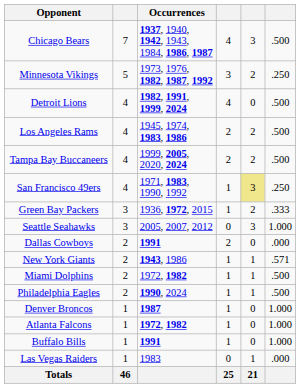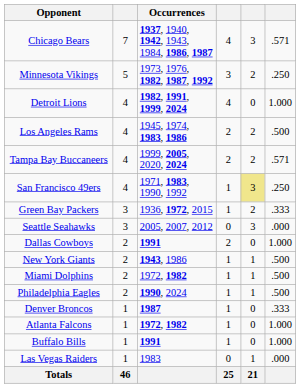Chicago Bears | column 6: .500 -> .571
Detroit Lions | column 6: .500 -> 1.000
Tampa Bay Buccaneers | column 6: .500 -> .571
Seattle Seahawks | column 6: 1.000 -> .000
Dallas Cowboys | column 6: .000 -> 1.000
New York Giants | column 6: .571 -> .500
Denver Broncos | column 6: 1.000 -> .333
